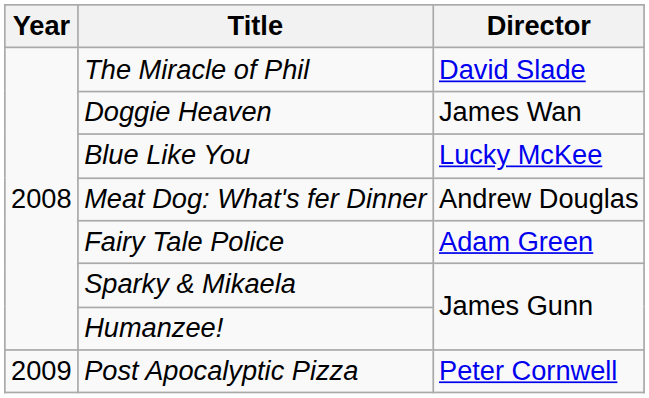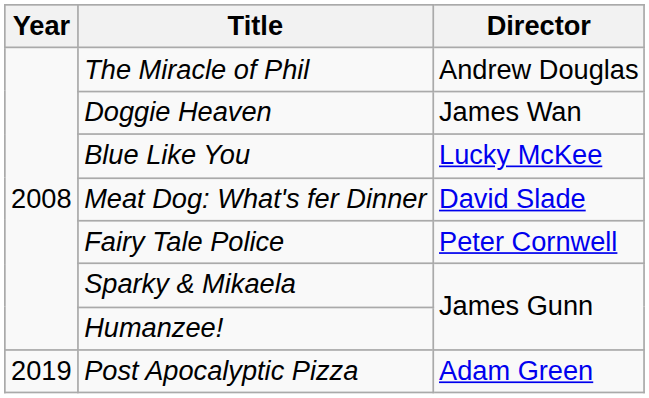The Miracle of Phil | Director: David Slade -> Andrew Douglas
Meat Dog: What's fer Dinner | Director: Andrew Douglas -> David Slade
Fairy Tale Police | Director: Adam Green -> Peter Cornwell
Post Apocalyptic Pizza | Year: 2009 -> 2019
Post Apocalyptic Pizza | Director: Peter Cornwell -> Adam Green
